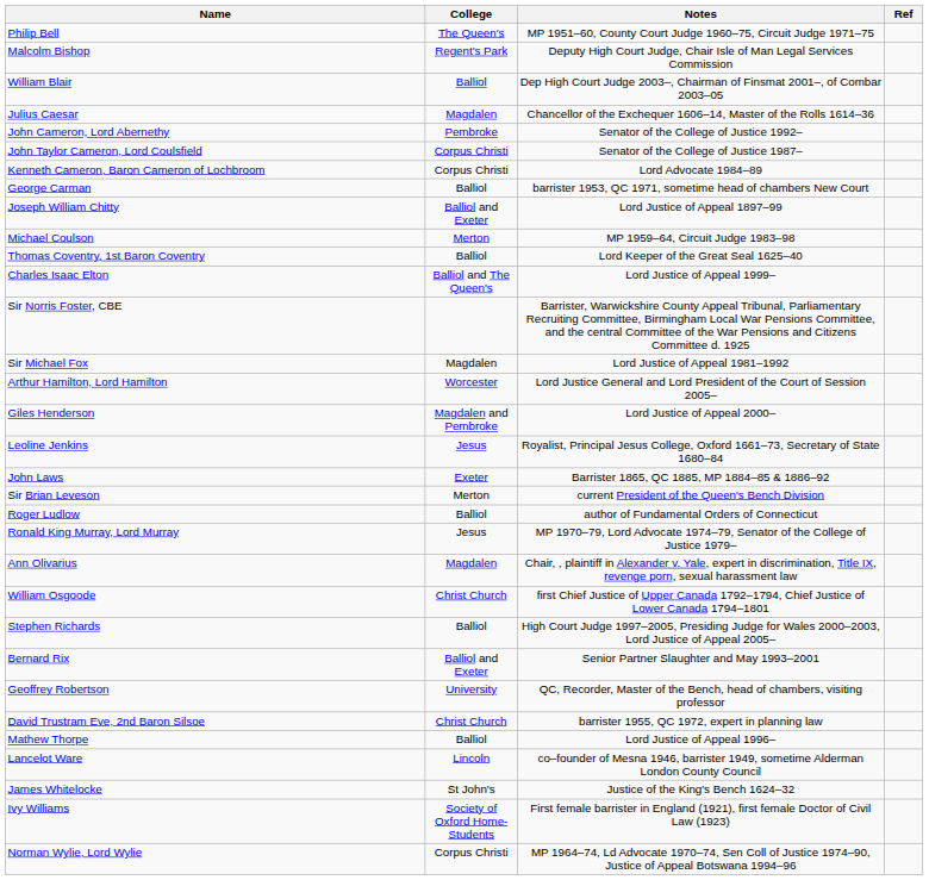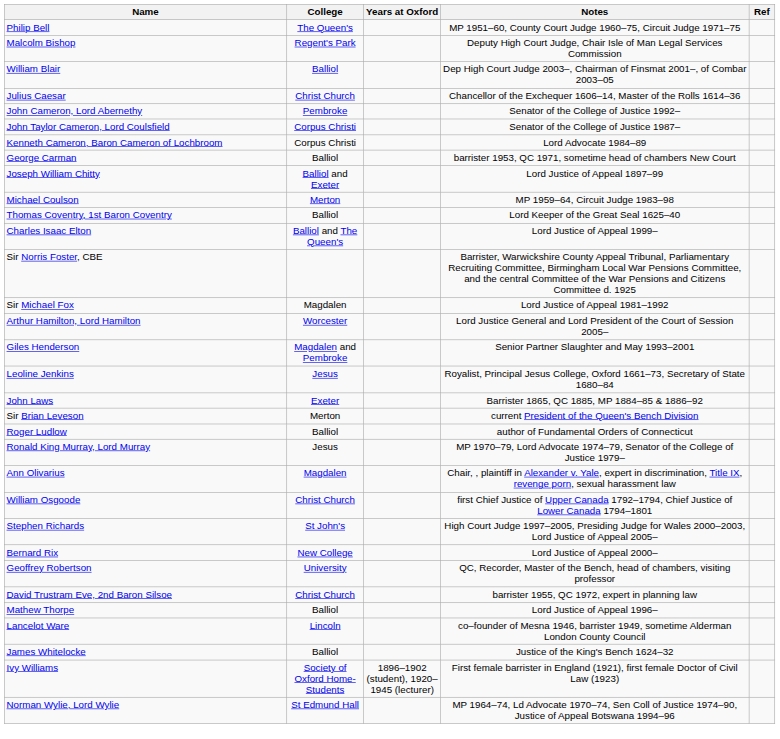+ column: Years at Oxford | 1896–1902 (student), 1920–1945 (lecturer)
Julius Caesar | College: Magdalen -> Christ Church
Giles Henderson | Notes: Lord Justice of Appeal 2000– -> Senior Partner Slaughter and May 1993–2001
Stephen Richards | College: Balliol -> St John's
Bernard Rix | College: Balliol and Exeter -> New College
Bernard Rix | Notes: Senior Partner Slaughter and May 1993–2001 -> Lord Justice of Appeal 2000–
James Whitelocke | College: St John's -> Balliol
Norman Wylie, Lord Wylie | College: Corpus Christi -> St Edmund Hall
